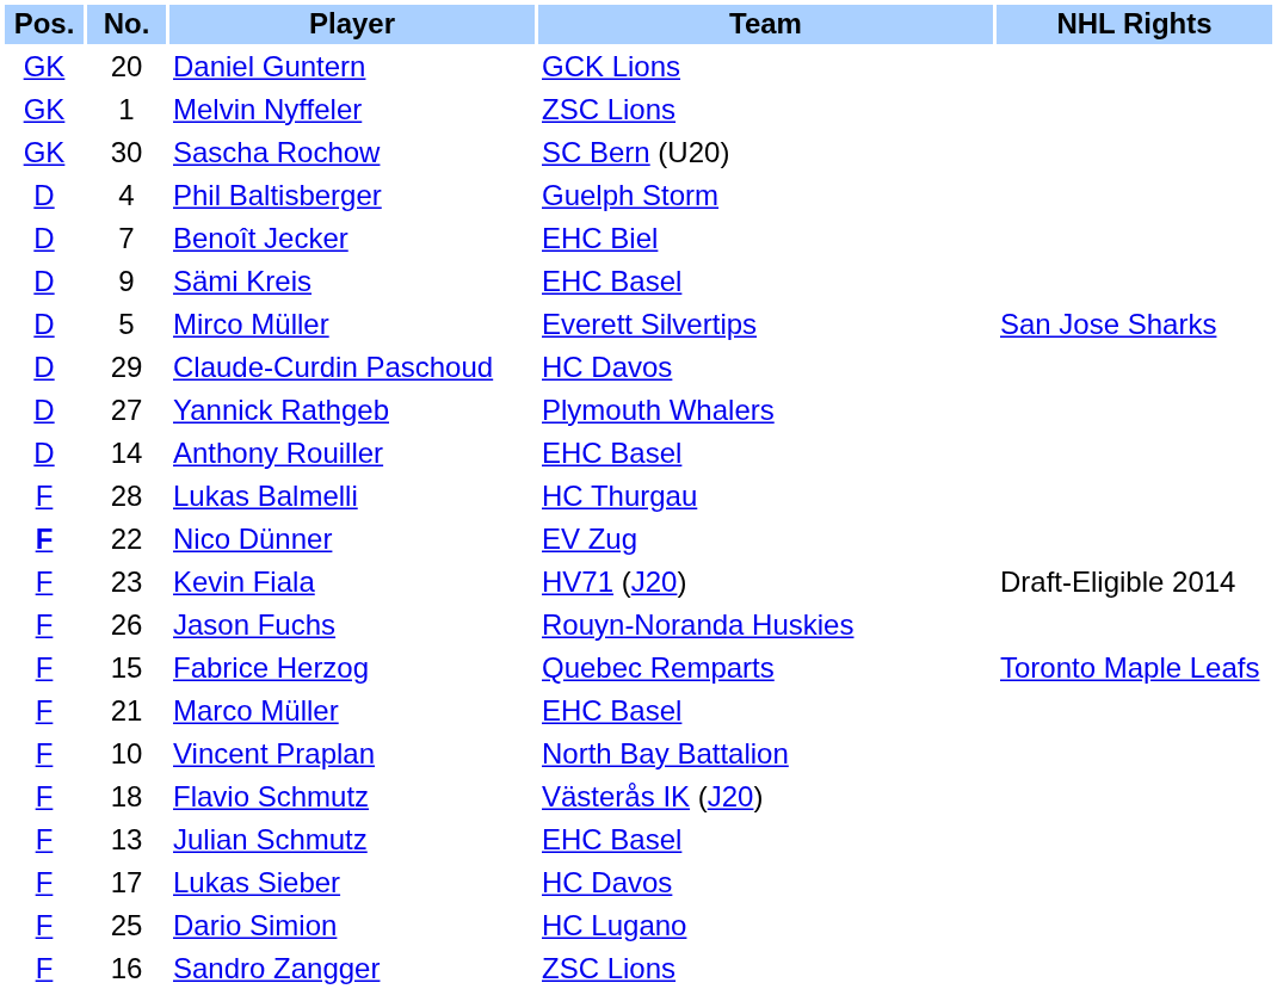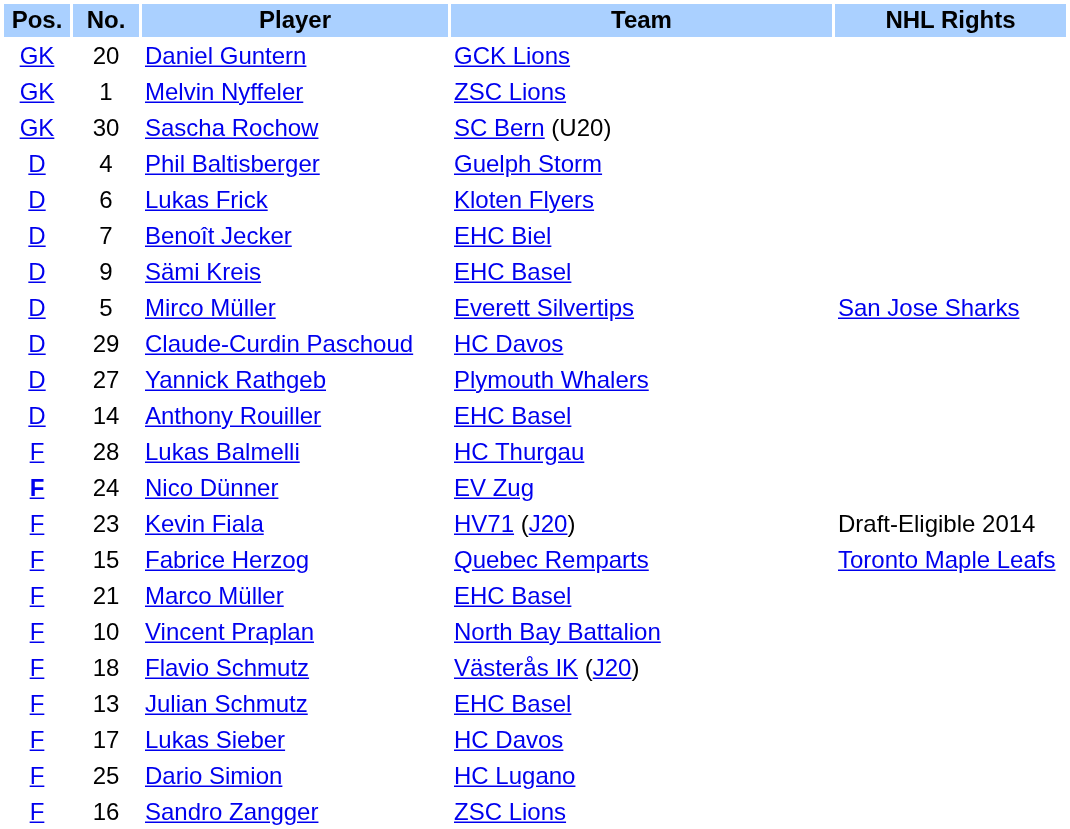+ row: D | 6 | Lukas Frick | Kloten Flyers
Nico Dünner | No.: 22 -> 24
- row: F | 26 | Jason Fuchs | Rouyn-Noranda Huskies
